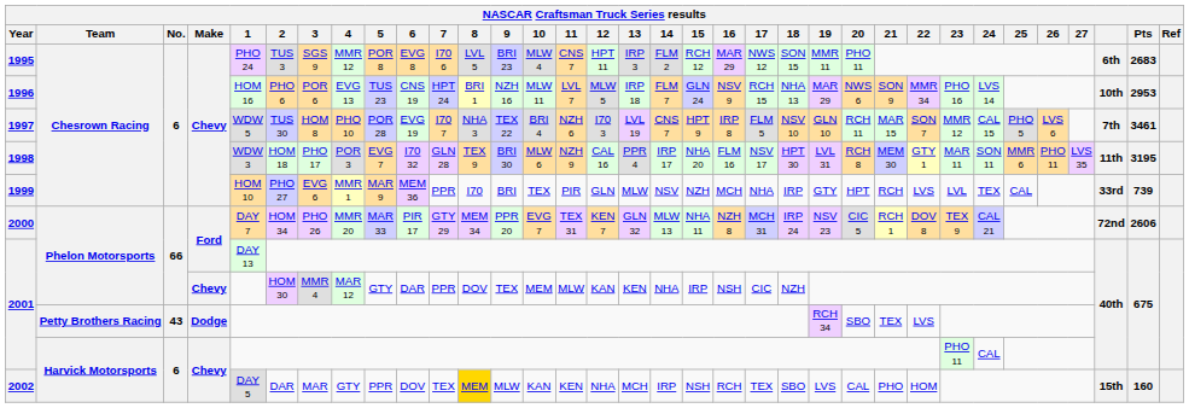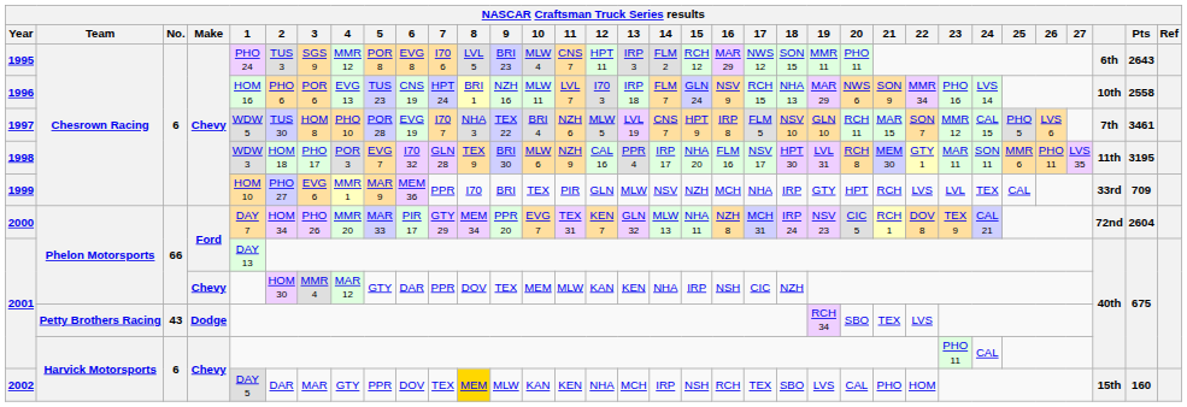1995 | Pts: 2683 -> 2643
1996 | 12: MLW 5 -> I70 3
1996 | Pts: 2953 -> 2558
1997 | 12: I70 3 -> MLW 5
1999 | Pts: 739 -> 709
2000 | Pts: 2606 -> 2604
